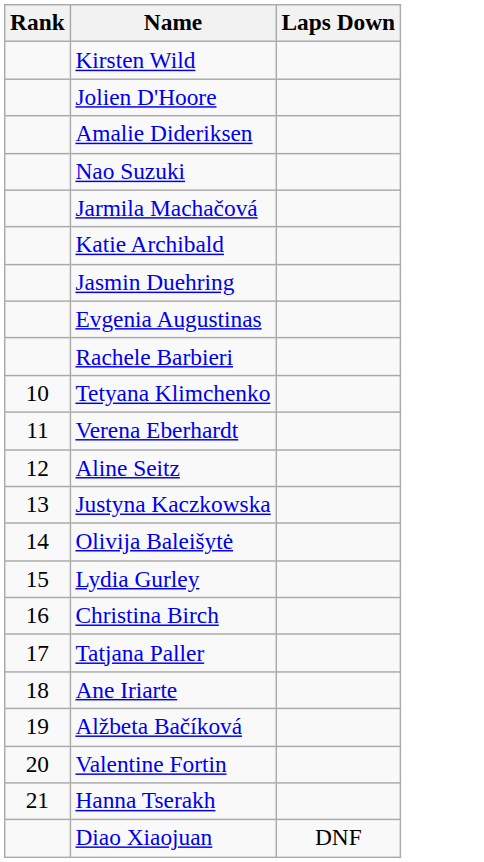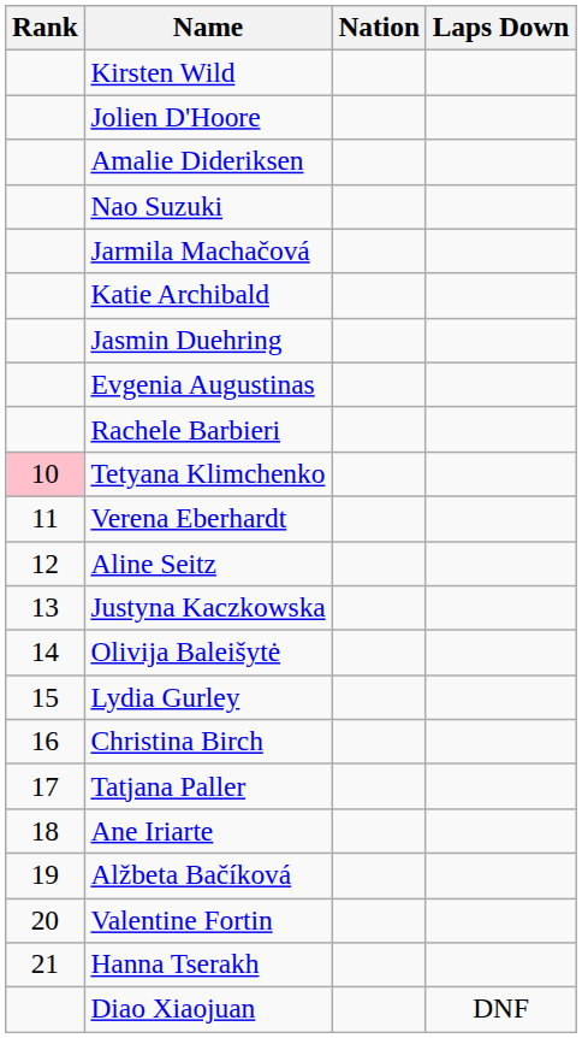+ column: Nation
Tetyana Klimchenko | Rank: no background -> pink background
